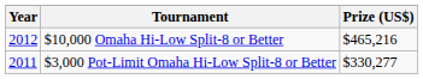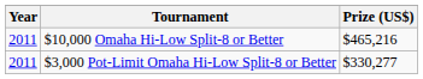$10,000 Omaha Hi-Low Split-8 or Better | Year: 2012 -> 2011
